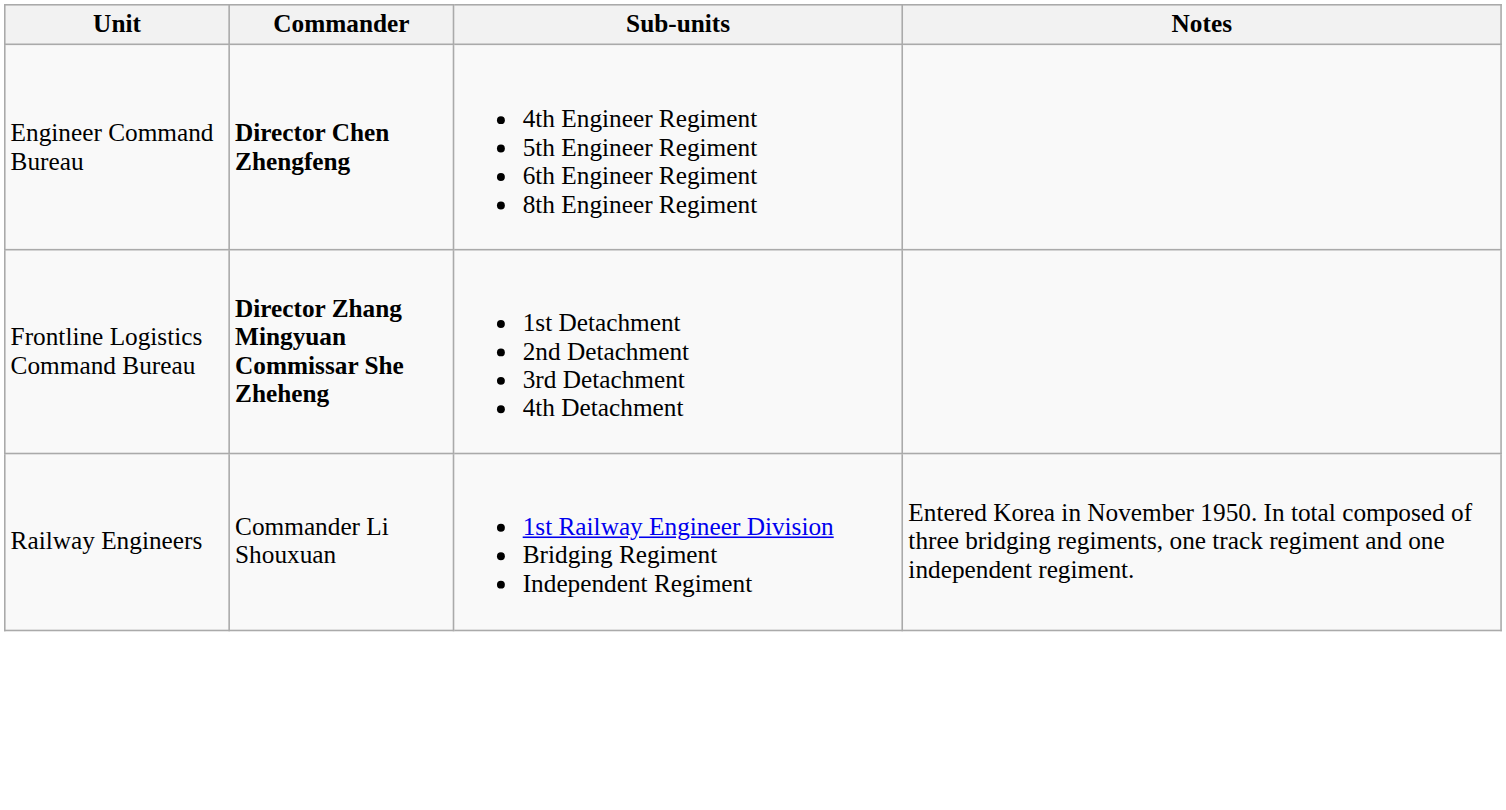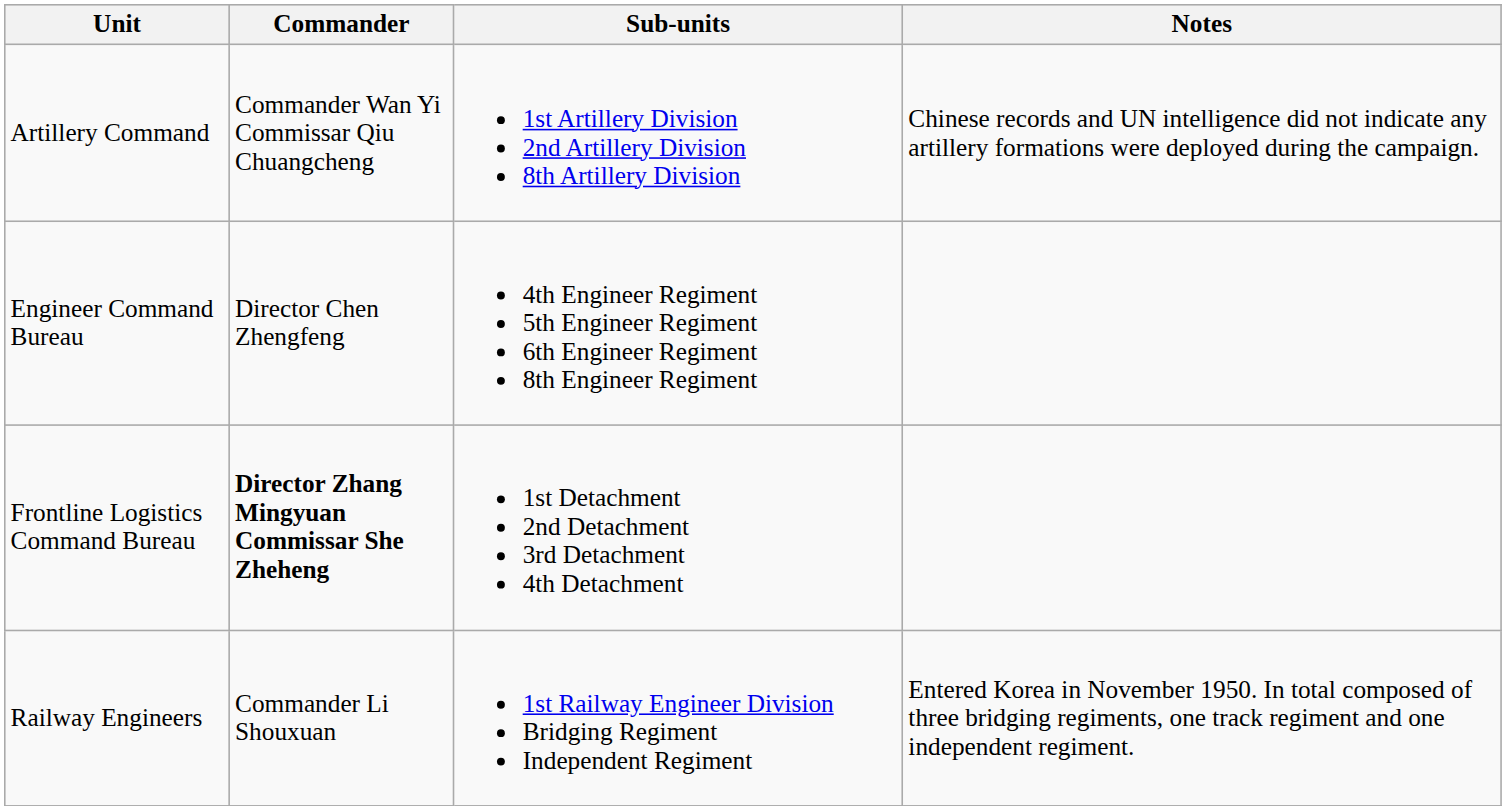+ row: Artillery Command | Commander Wan Yi Commissar Qiu Chuangcheng | 1st Artillery Division 2nd Artillery Division 8th Artillery Division | Chinese records and UN intelligence did not indicate any artillery formations were deployed during the campaign.
Engineer Command Bureau | Commander: bold -> normal
